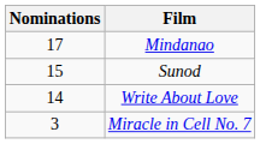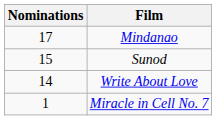Miracle in Cell No. 7 | Nominations: 3 -> 1
